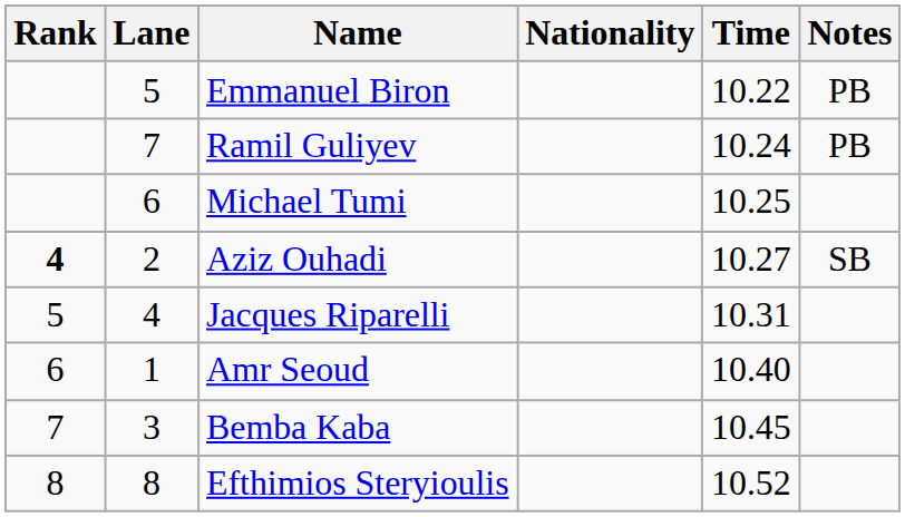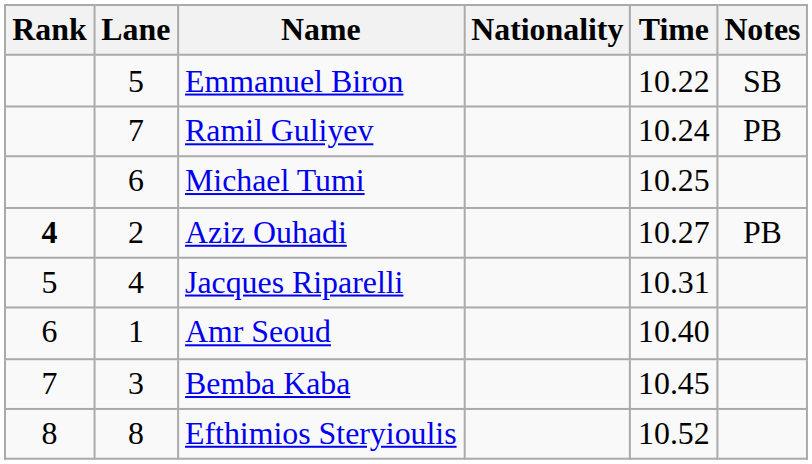Emmanuel Biron | Notes: PB -> SB
Aziz Ouhadi | Notes: SB -> PB
